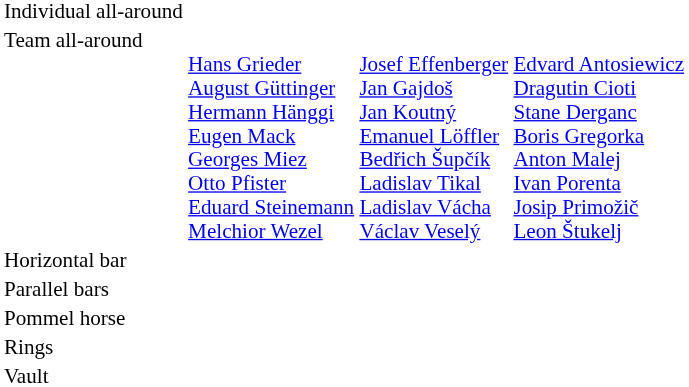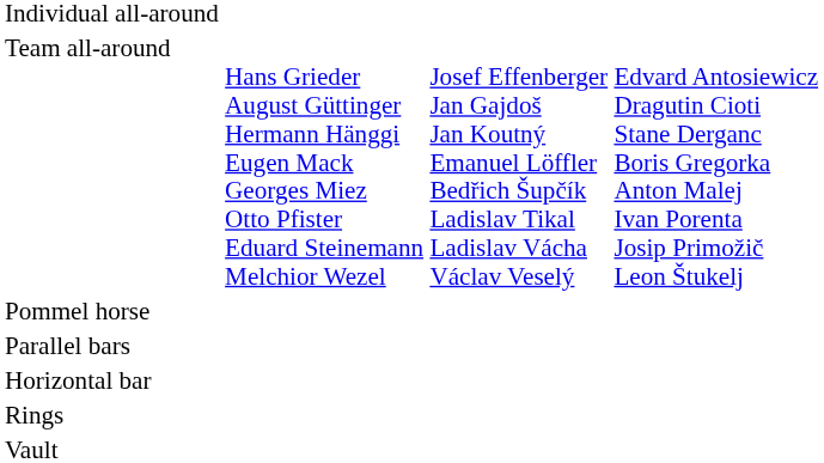rows swapped: Horizontal bar <-> Pommel horse
